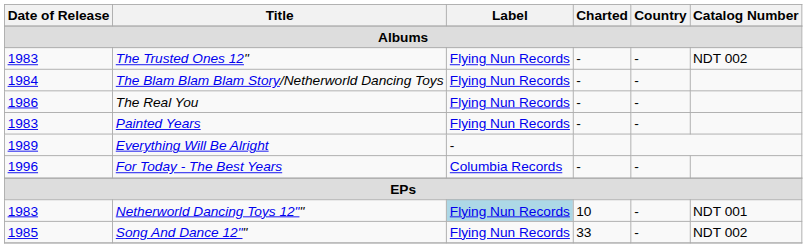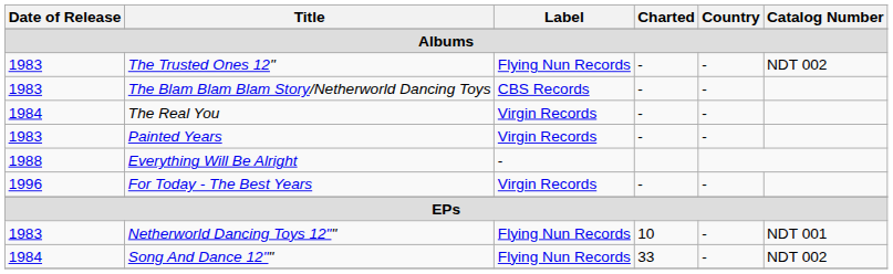The Blam Blam Blam Story/Netherworld Dancing Toys | Date of Release: 1984 -> 1983
The Blam Blam Blam Story/Netherworld Dancing Toys | Label: Flying Nun Records -> CBS Records
The Real You | Date of Release: 1986 -> 1984
The Real You | Label: Flying Nun Records -> Virgin Records
Painted Years | Label: Flying Nun Records -> Virgin Records
Everything Will Be Alright | Date of Release: 1989 -> 1988
For Today - The Best Years | Label: Columbia Records -> Virgin Records
Netherworld Dancing Toys 12"" | Label: lightblue background -> no background
Song And Dance 12"" | Date of Release: 1985 -> 1984
